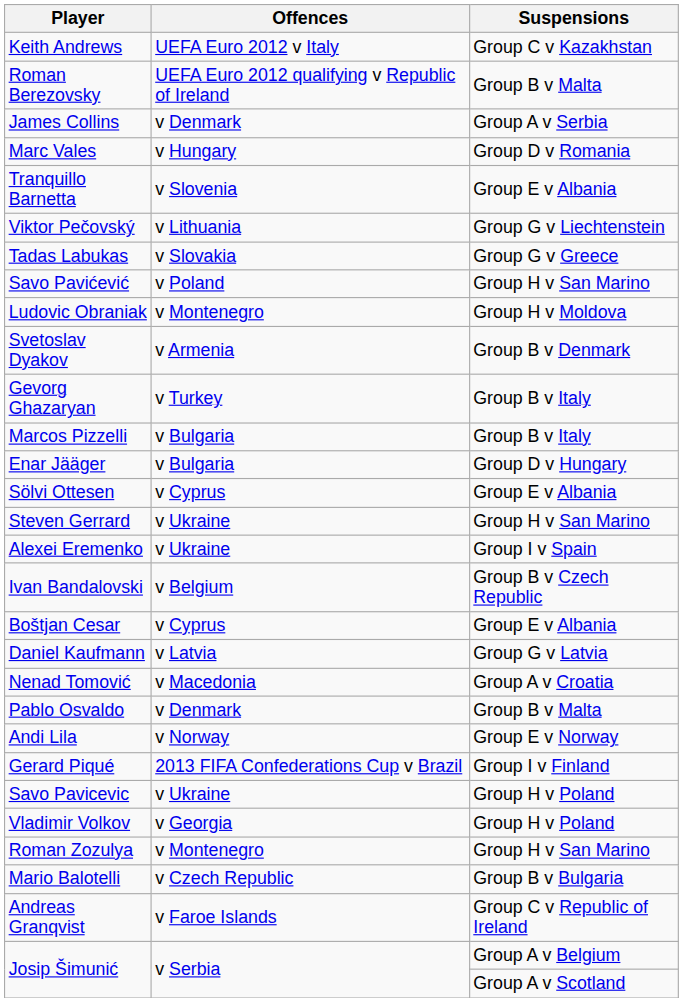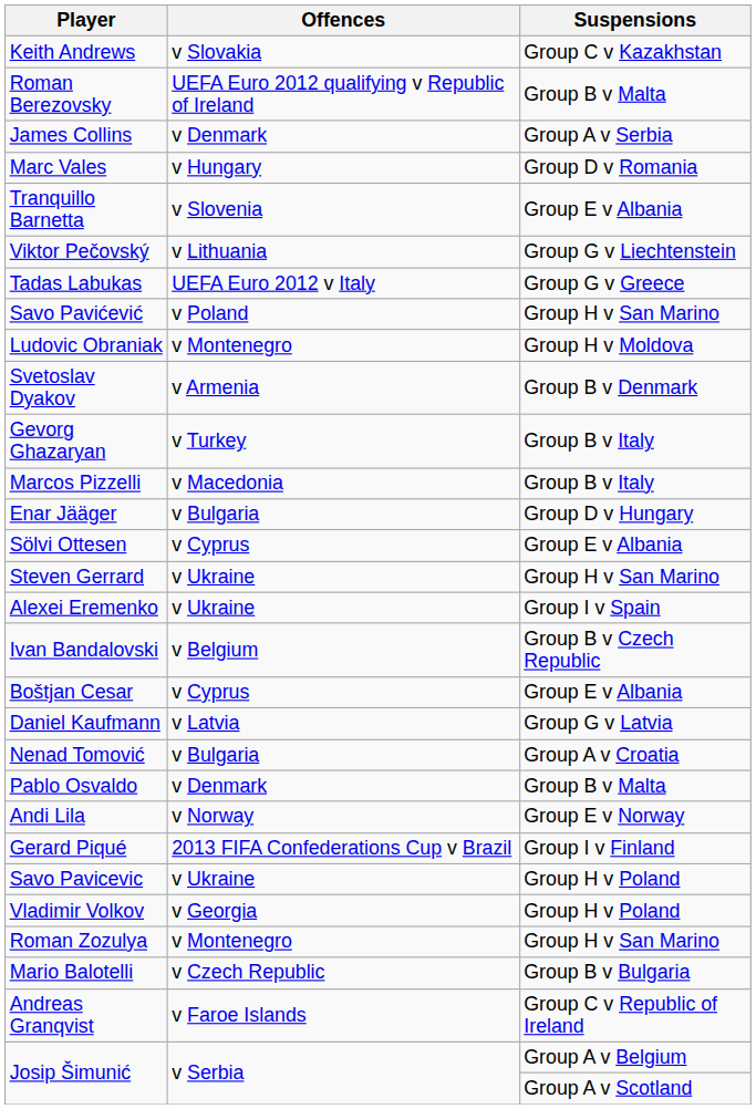Keith Andrews | Offences: UEFA Euro 2012 v Italy -> v Slovakia
Tadas Labukas | Offences: v Slovakia -> UEFA Euro 2012 v Italy
Marcos Pizzelli | Offences: v Bulgaria -> v Macedonia
Nenad Tomović | Offences: v Macedonia -> v Bulgaria
